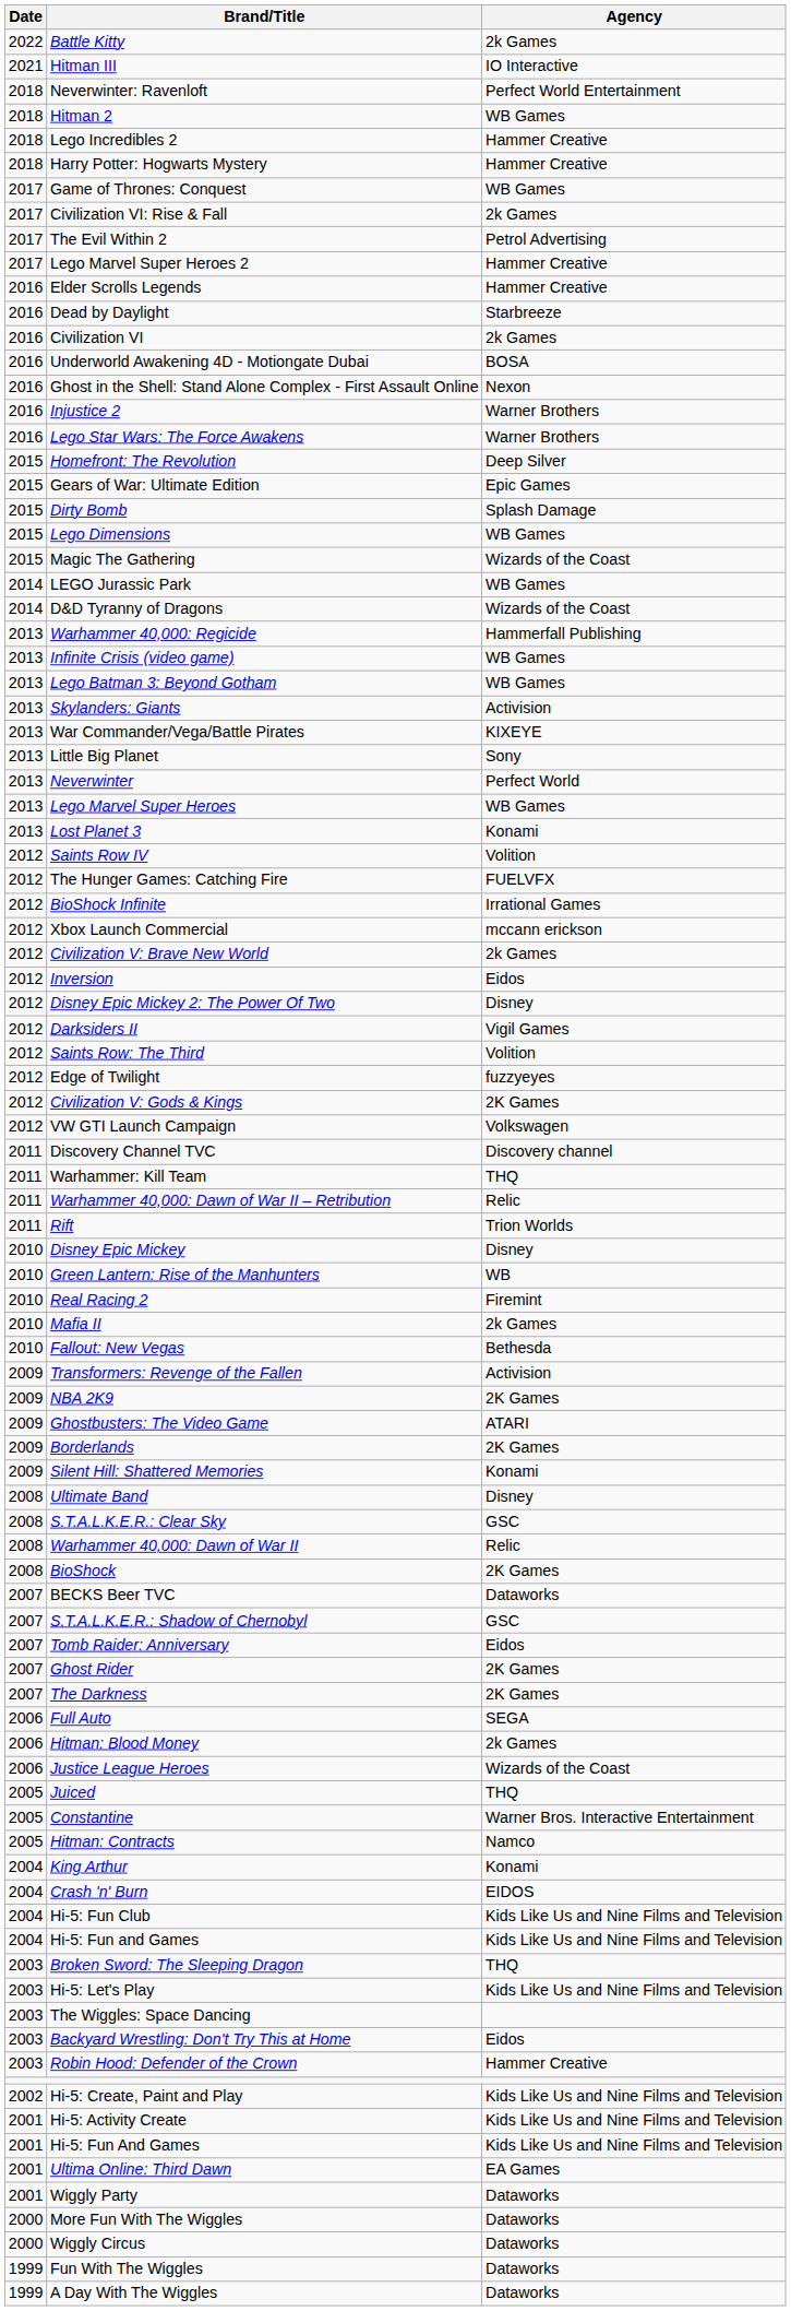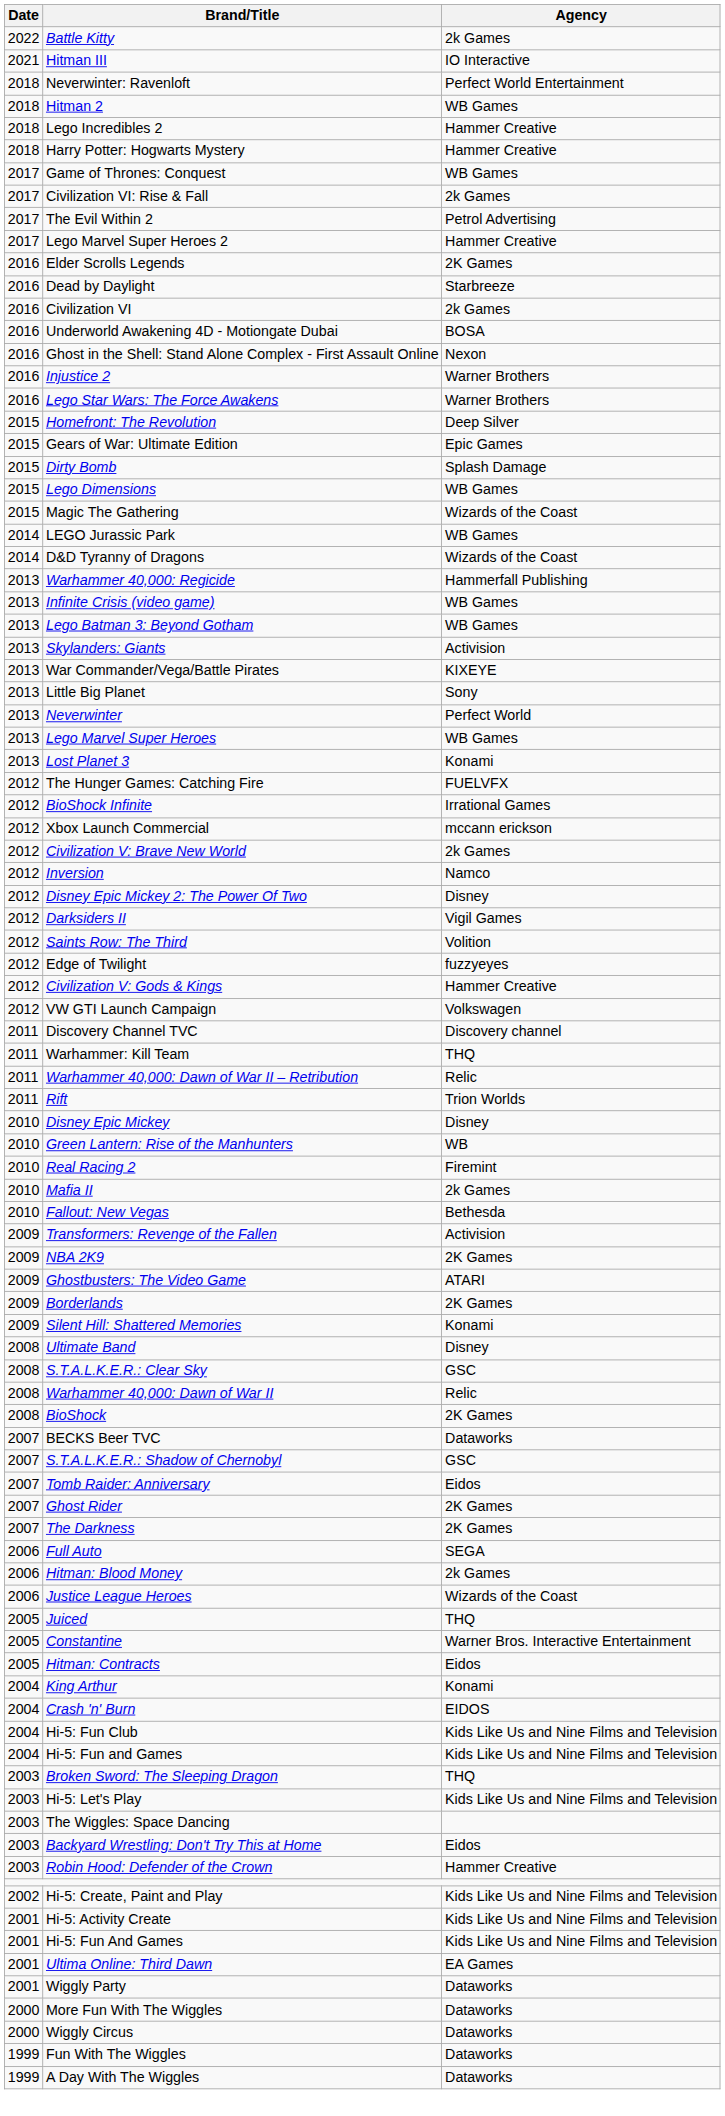Elder Scrolls Legends | Agency: Hammer Creative -> 2K Games
- row: 2012 | Saints Row IV | Volition
Inversion | Agency: Eidos -> Namco
Civilization V: Gods & Kings | Agency: 2K Games -> Hammer Creative
Hitman: Contracts | Agency: Namco -> Eidos
